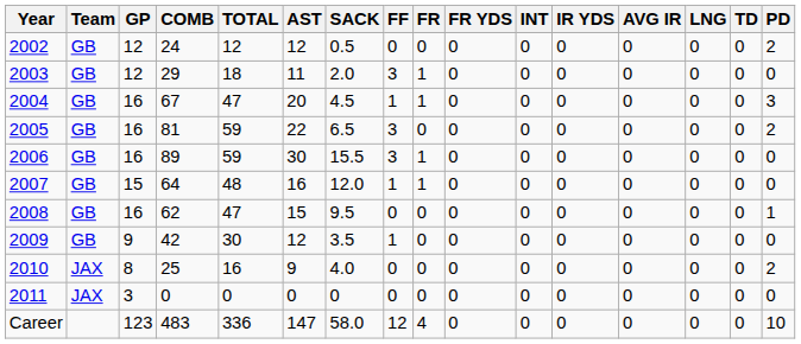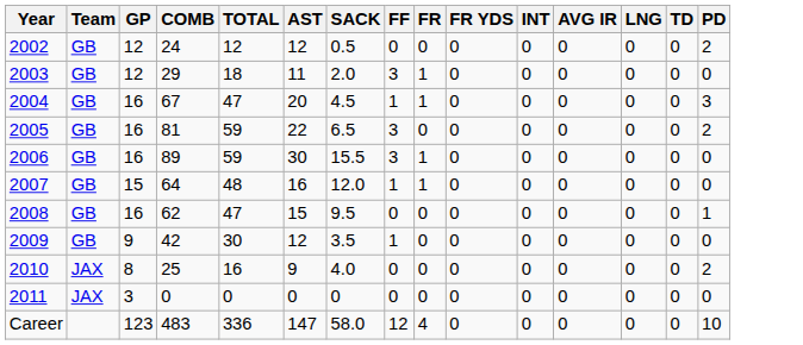- column: IR YDS | 0 | 0 | 0 | 0 | 0 | 0 | 0 | 0 | 0 | 0 | 0
